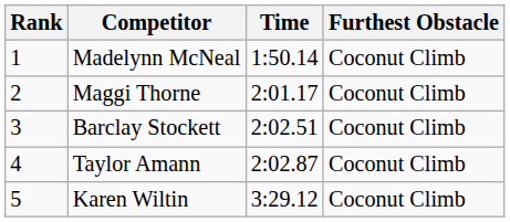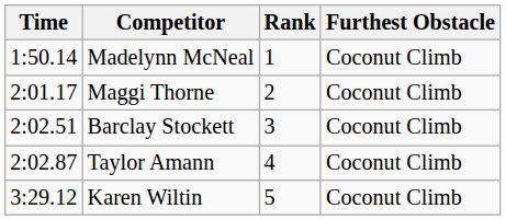columns swapped: Rank <-> Time
